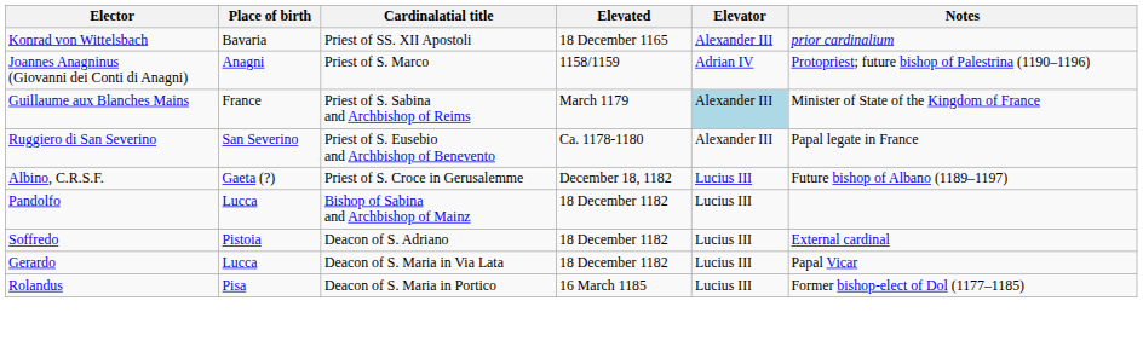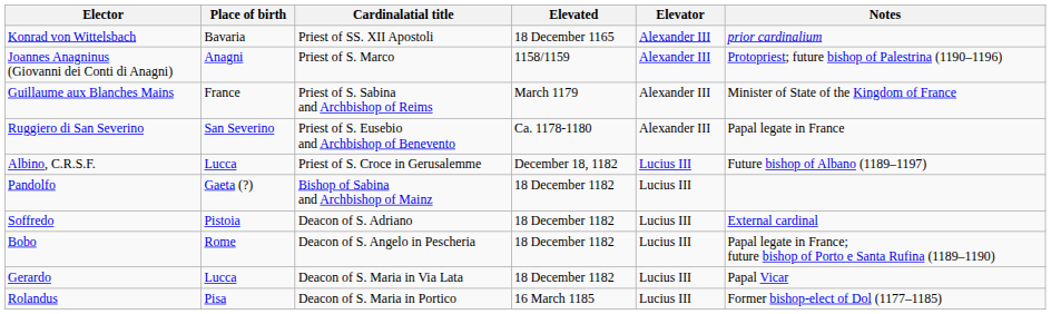Joannes Anagninus (Giovanni dei Conti di Anagni) | Elevator: Adrian IV -> Alexander III
Guillaume aux Blanches Mains | Elevator: lightblue background -> no background
Albino, C.R.S.F. | Place of birth: Gaeta (?) -> Lucca
Pandolfo | Place of birth: Lucca -> Gaeta (?)
+ row: Bobo | Rome | Deacon of S. Angelo in Pescheria | 18 December 1182 | Lucius III | Papal legate in France; future bishop of Porto e Santa Rufina (1189–1190)
